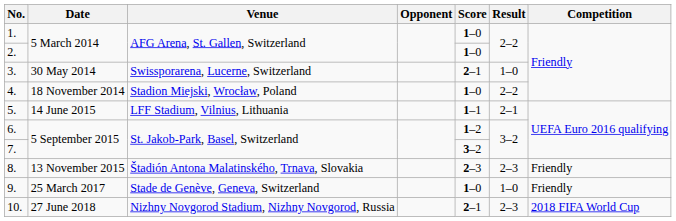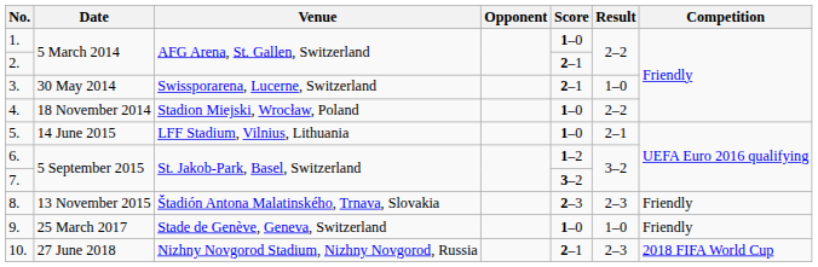2. | Score: 1–0 -> 2–1
5. | Score: 1–1 -> 1–0
